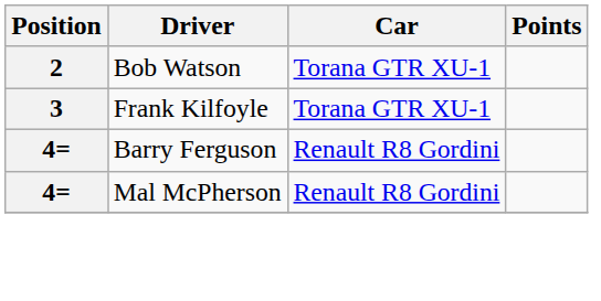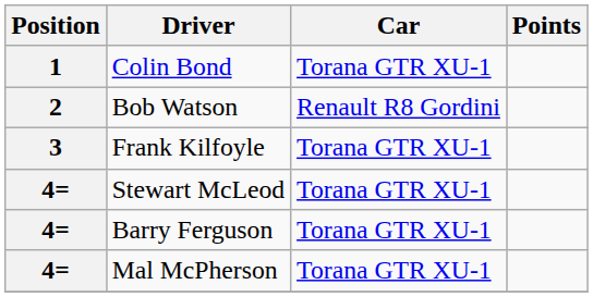+ row: 1 | Colin Bond | Torana GTR XU-1
Bob Watson | Car: Torana GTR XU-1 -> Renault R8 Gordini
+ row: 4= | Stewart McLeod | Torana GTR XU-1
Barry Ferguson | Car: Renault R8 Gordini -> Torana GTR XU-1
Mal McPherson | Car: Renault R8 Gordini -> Torana GTR XU-1
